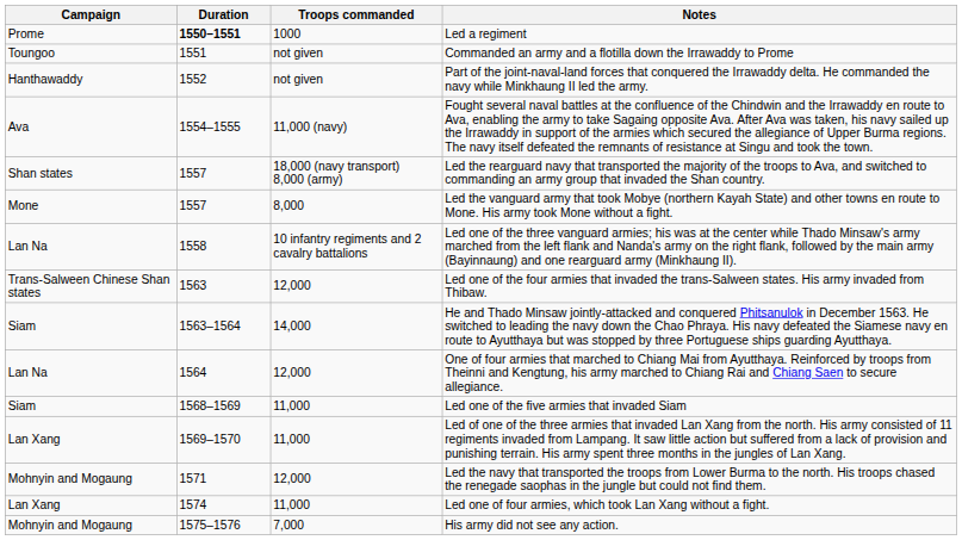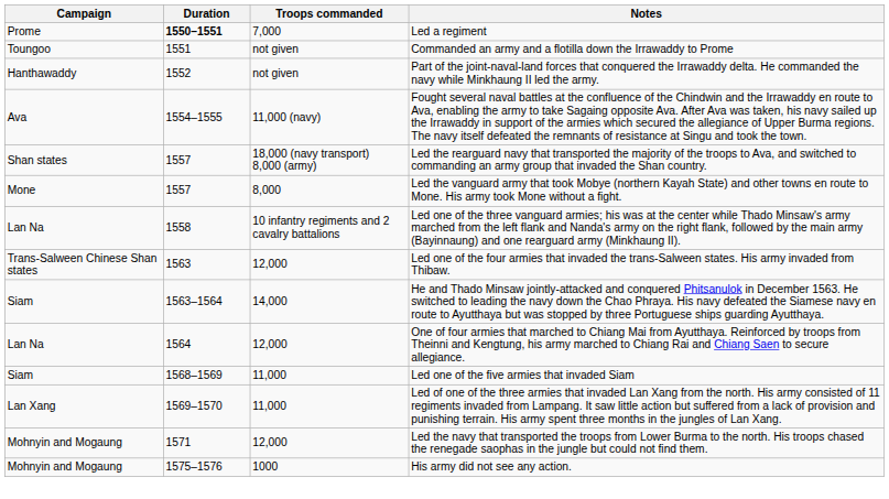Led a regiment | Troops commanded: 1000 -> 7,000
- row: Lan Xang | 1574 | 11,000 | Led one of four armies, which took Lan Xang without a fight.
His army did not see any action. | Troops commanded: 7,000 -> 1000
